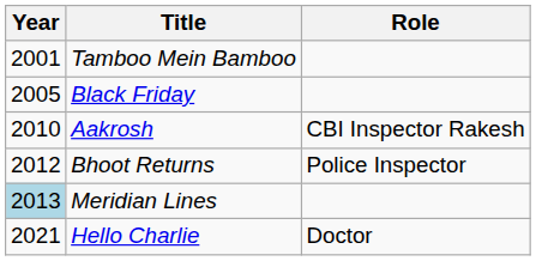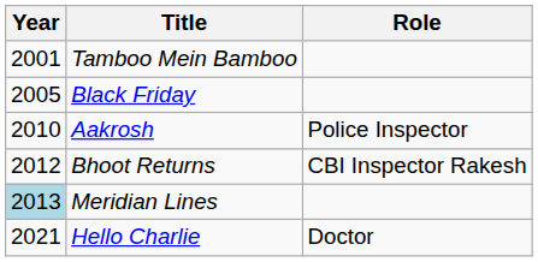Aakrosh | Role: CBI Inspector Rakesh -> Police Inspector
Bhoot Returns | Role: Police Inspector -> CBI Inspector Rakesh
